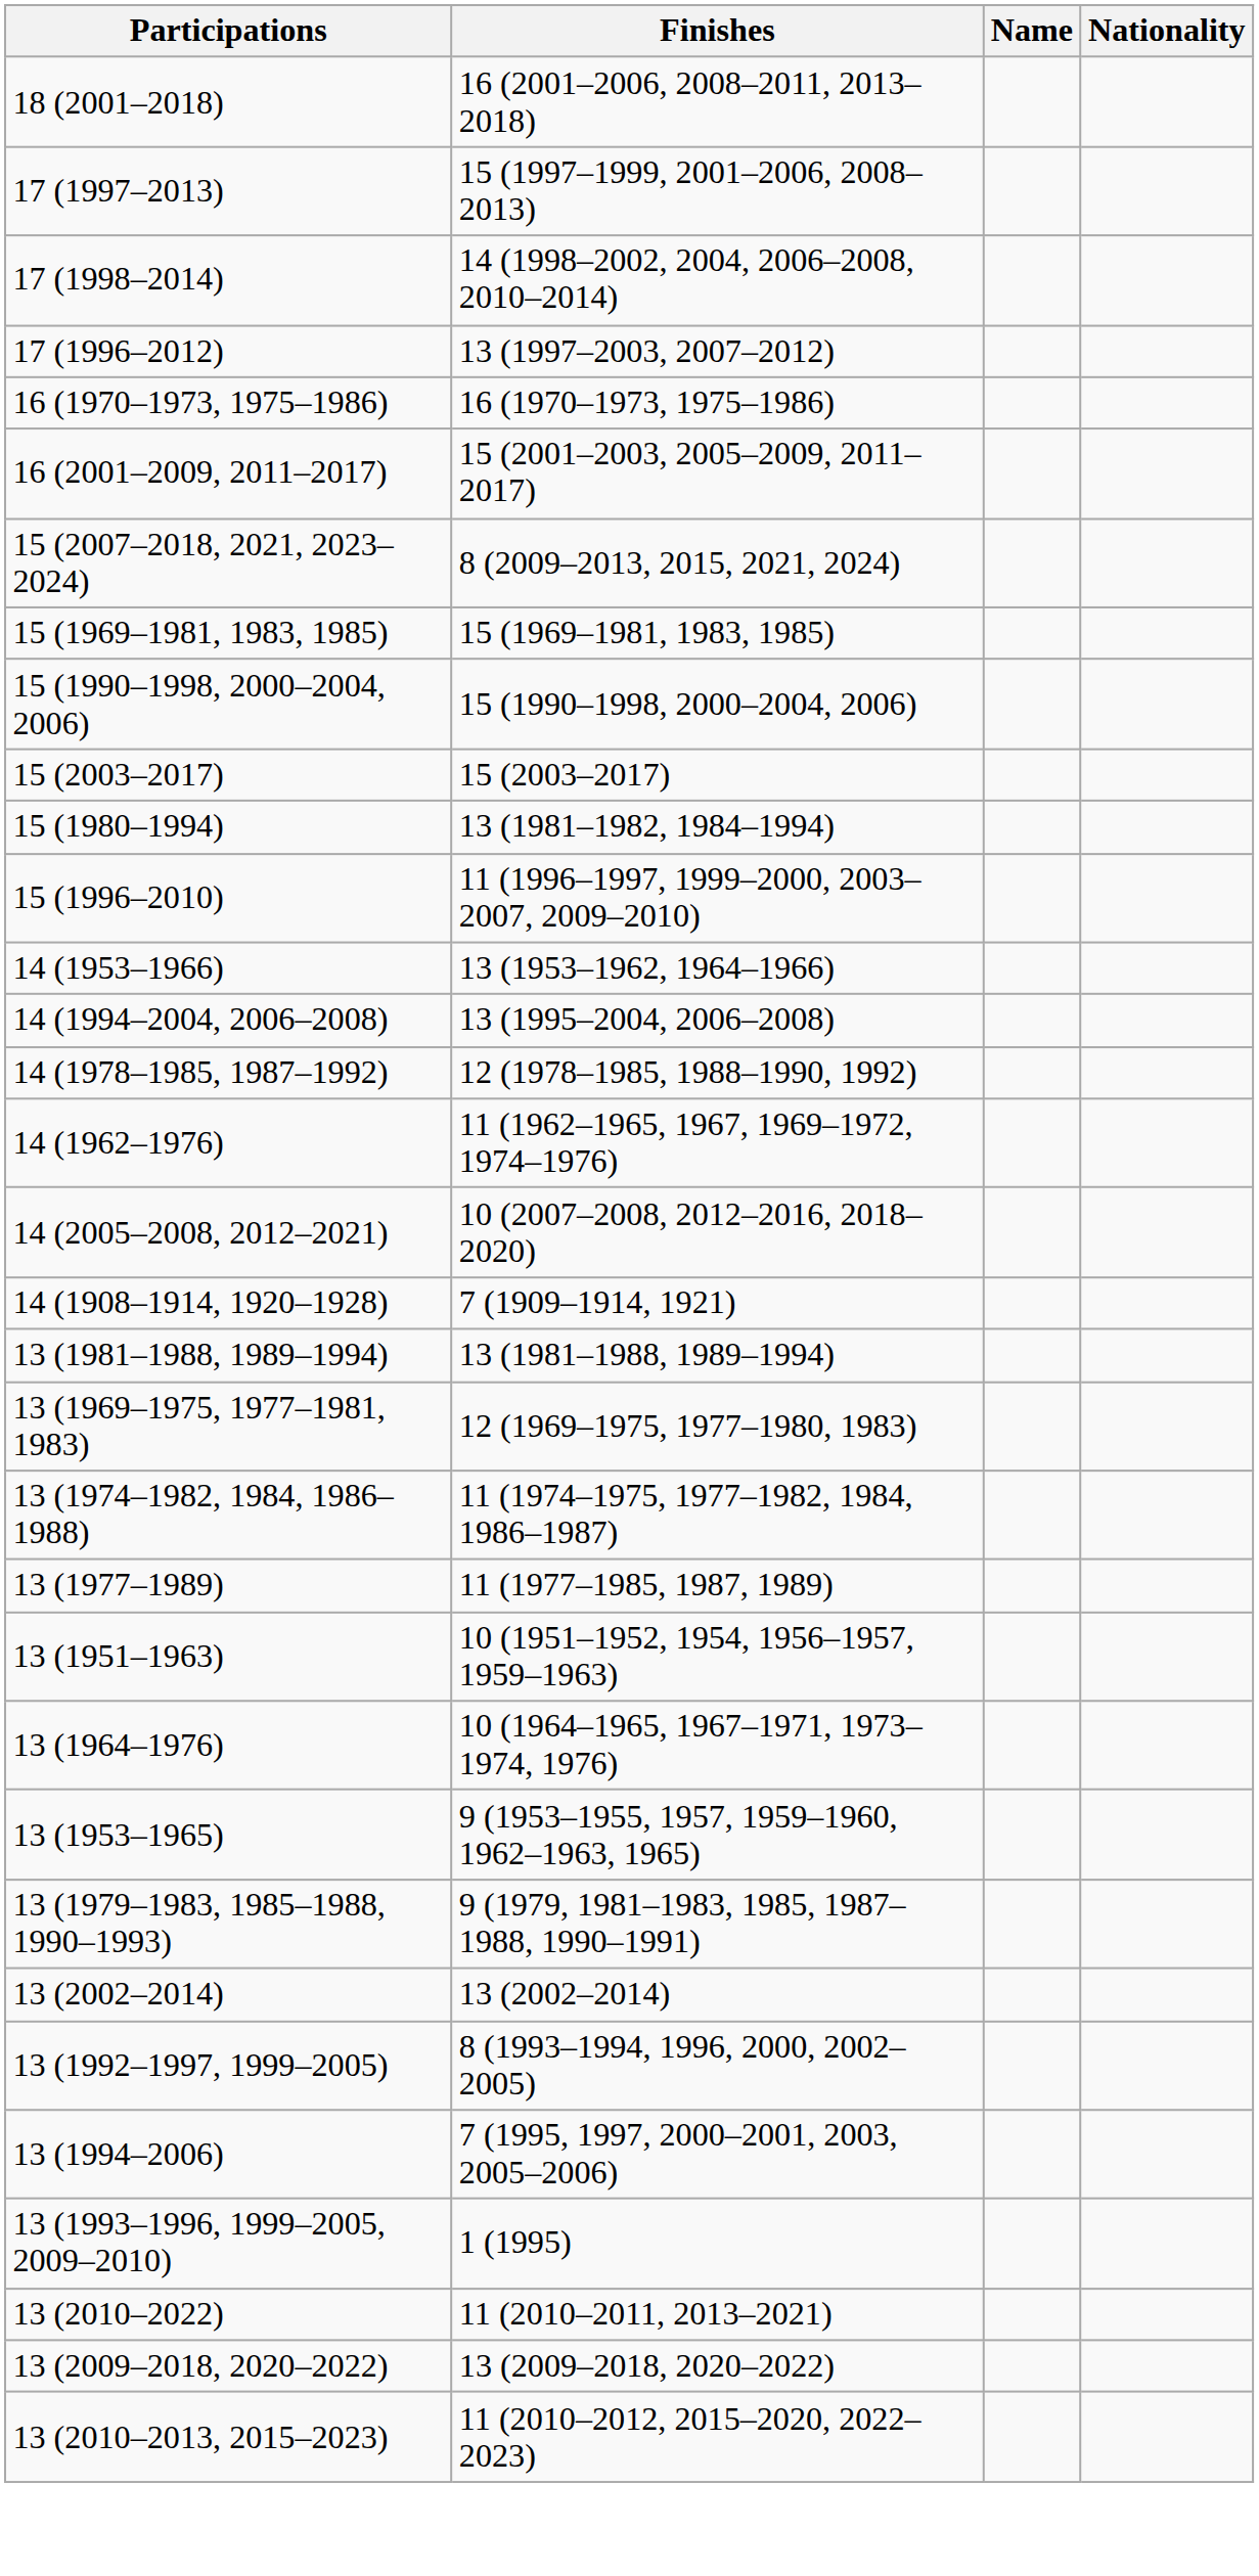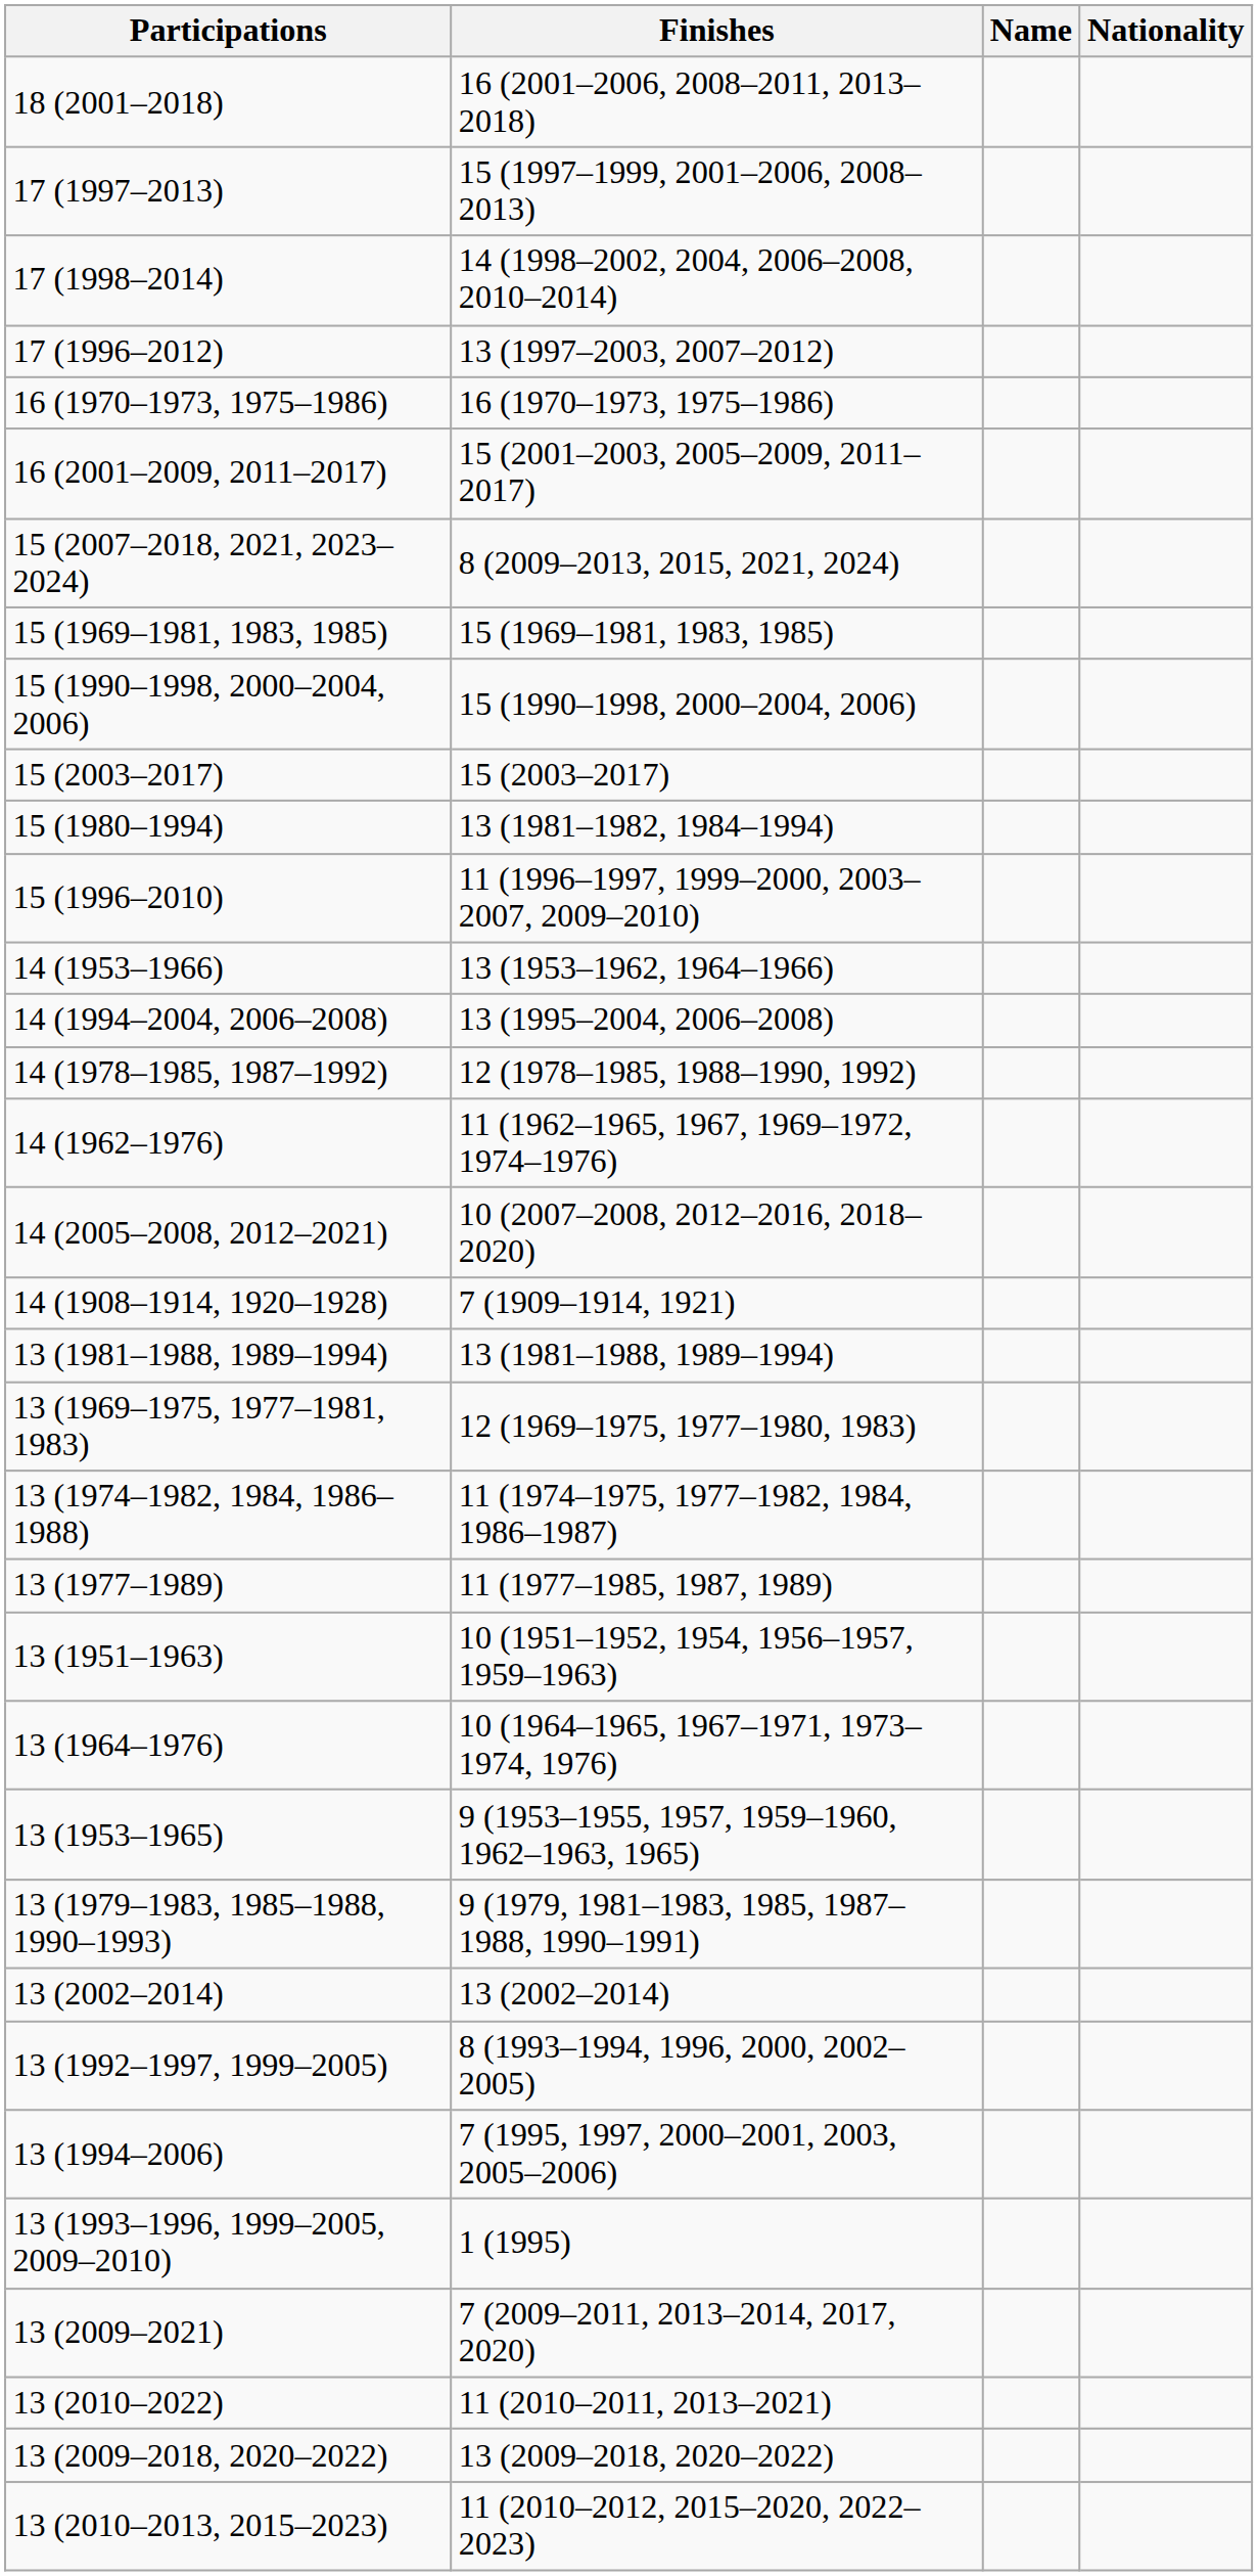+ row: 13 (2009–2021) | 7 (2009–2011, 2013–2014, 2017, 2020)
